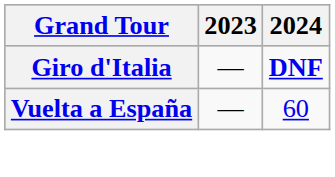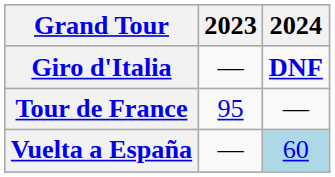+ row: Tour de France | 95 | —
Vuelta a España | 2024: no background -> lightblue background
